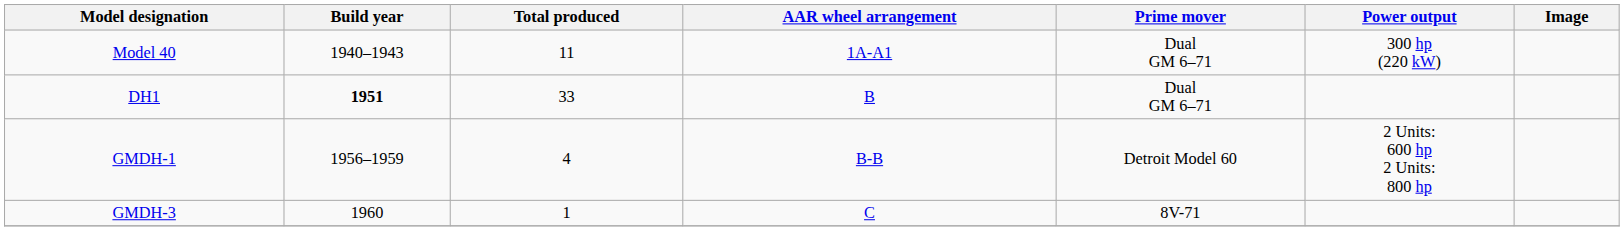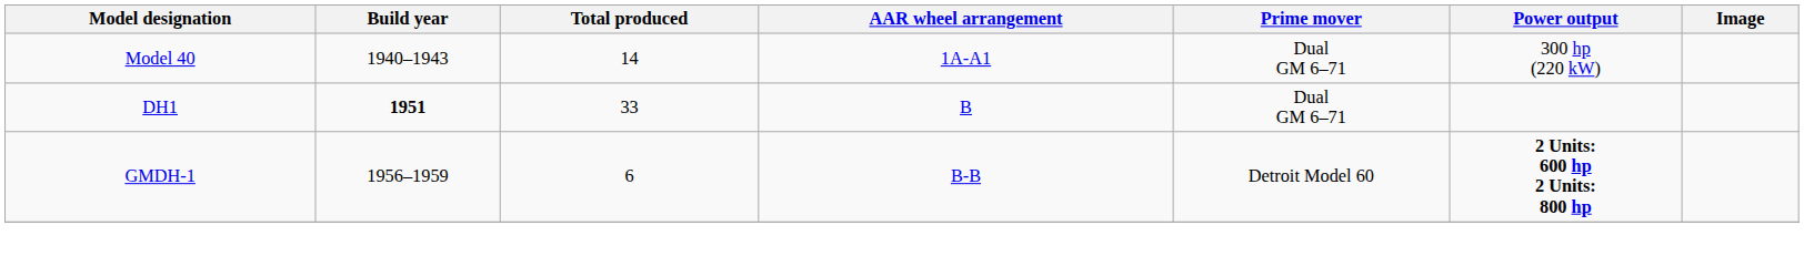Model 40 | Total produced: 11 -> 14
GMDH-1 | Total produced: 4 -> 6
GMDH-1 | Power output: normal -> bold
- row: GMDH-3 | 1960 | 1 | C | 8V-71
